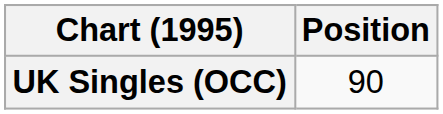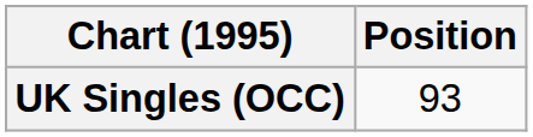UK Singles (OCC) | Position: 90 -> 93
